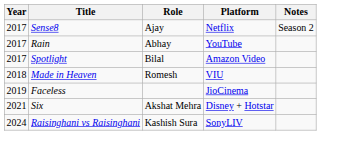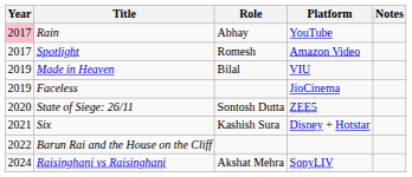- row: 2017 | Sense8 | Ajay | Netflix | Season 2
Rain | Year: no background -> pink background
Spotlight | Role: Bilal -> Romesh
Made in Heaven | Year: 2018 -> 2019
Made in Heaven | Role: Romesh -> Bilal
+ row: 2020 | State of Siege: 26/11 | Sontosh Dutta | ZEE5
Six | Role: Akshat Mehra -> Kashish Sura
+ row: 2022 | Barun Rai and the House on the Cliff
Raisinghani vs Raisinghani | Role: Kashish Sura -> Akshat Mehra
